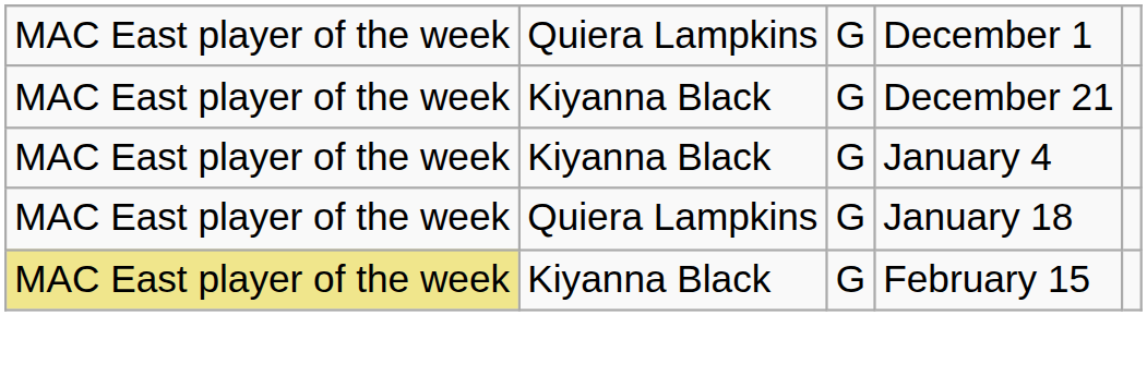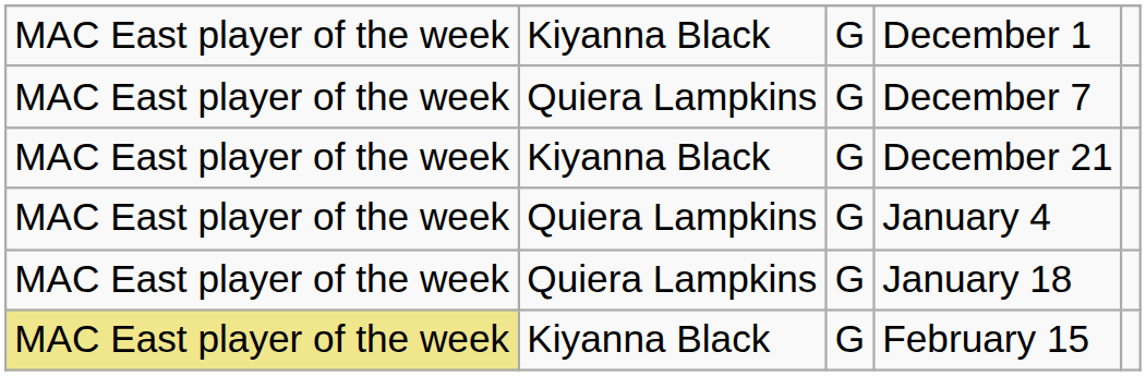December 1 | column 2: Quiera Lampkins -> Kiyanna Black
+ row: MAC East player of the week | Quiera Lampkins | G | December 7
January 4 | column 2: Kiyanna Black -> Quiera Lampkins
